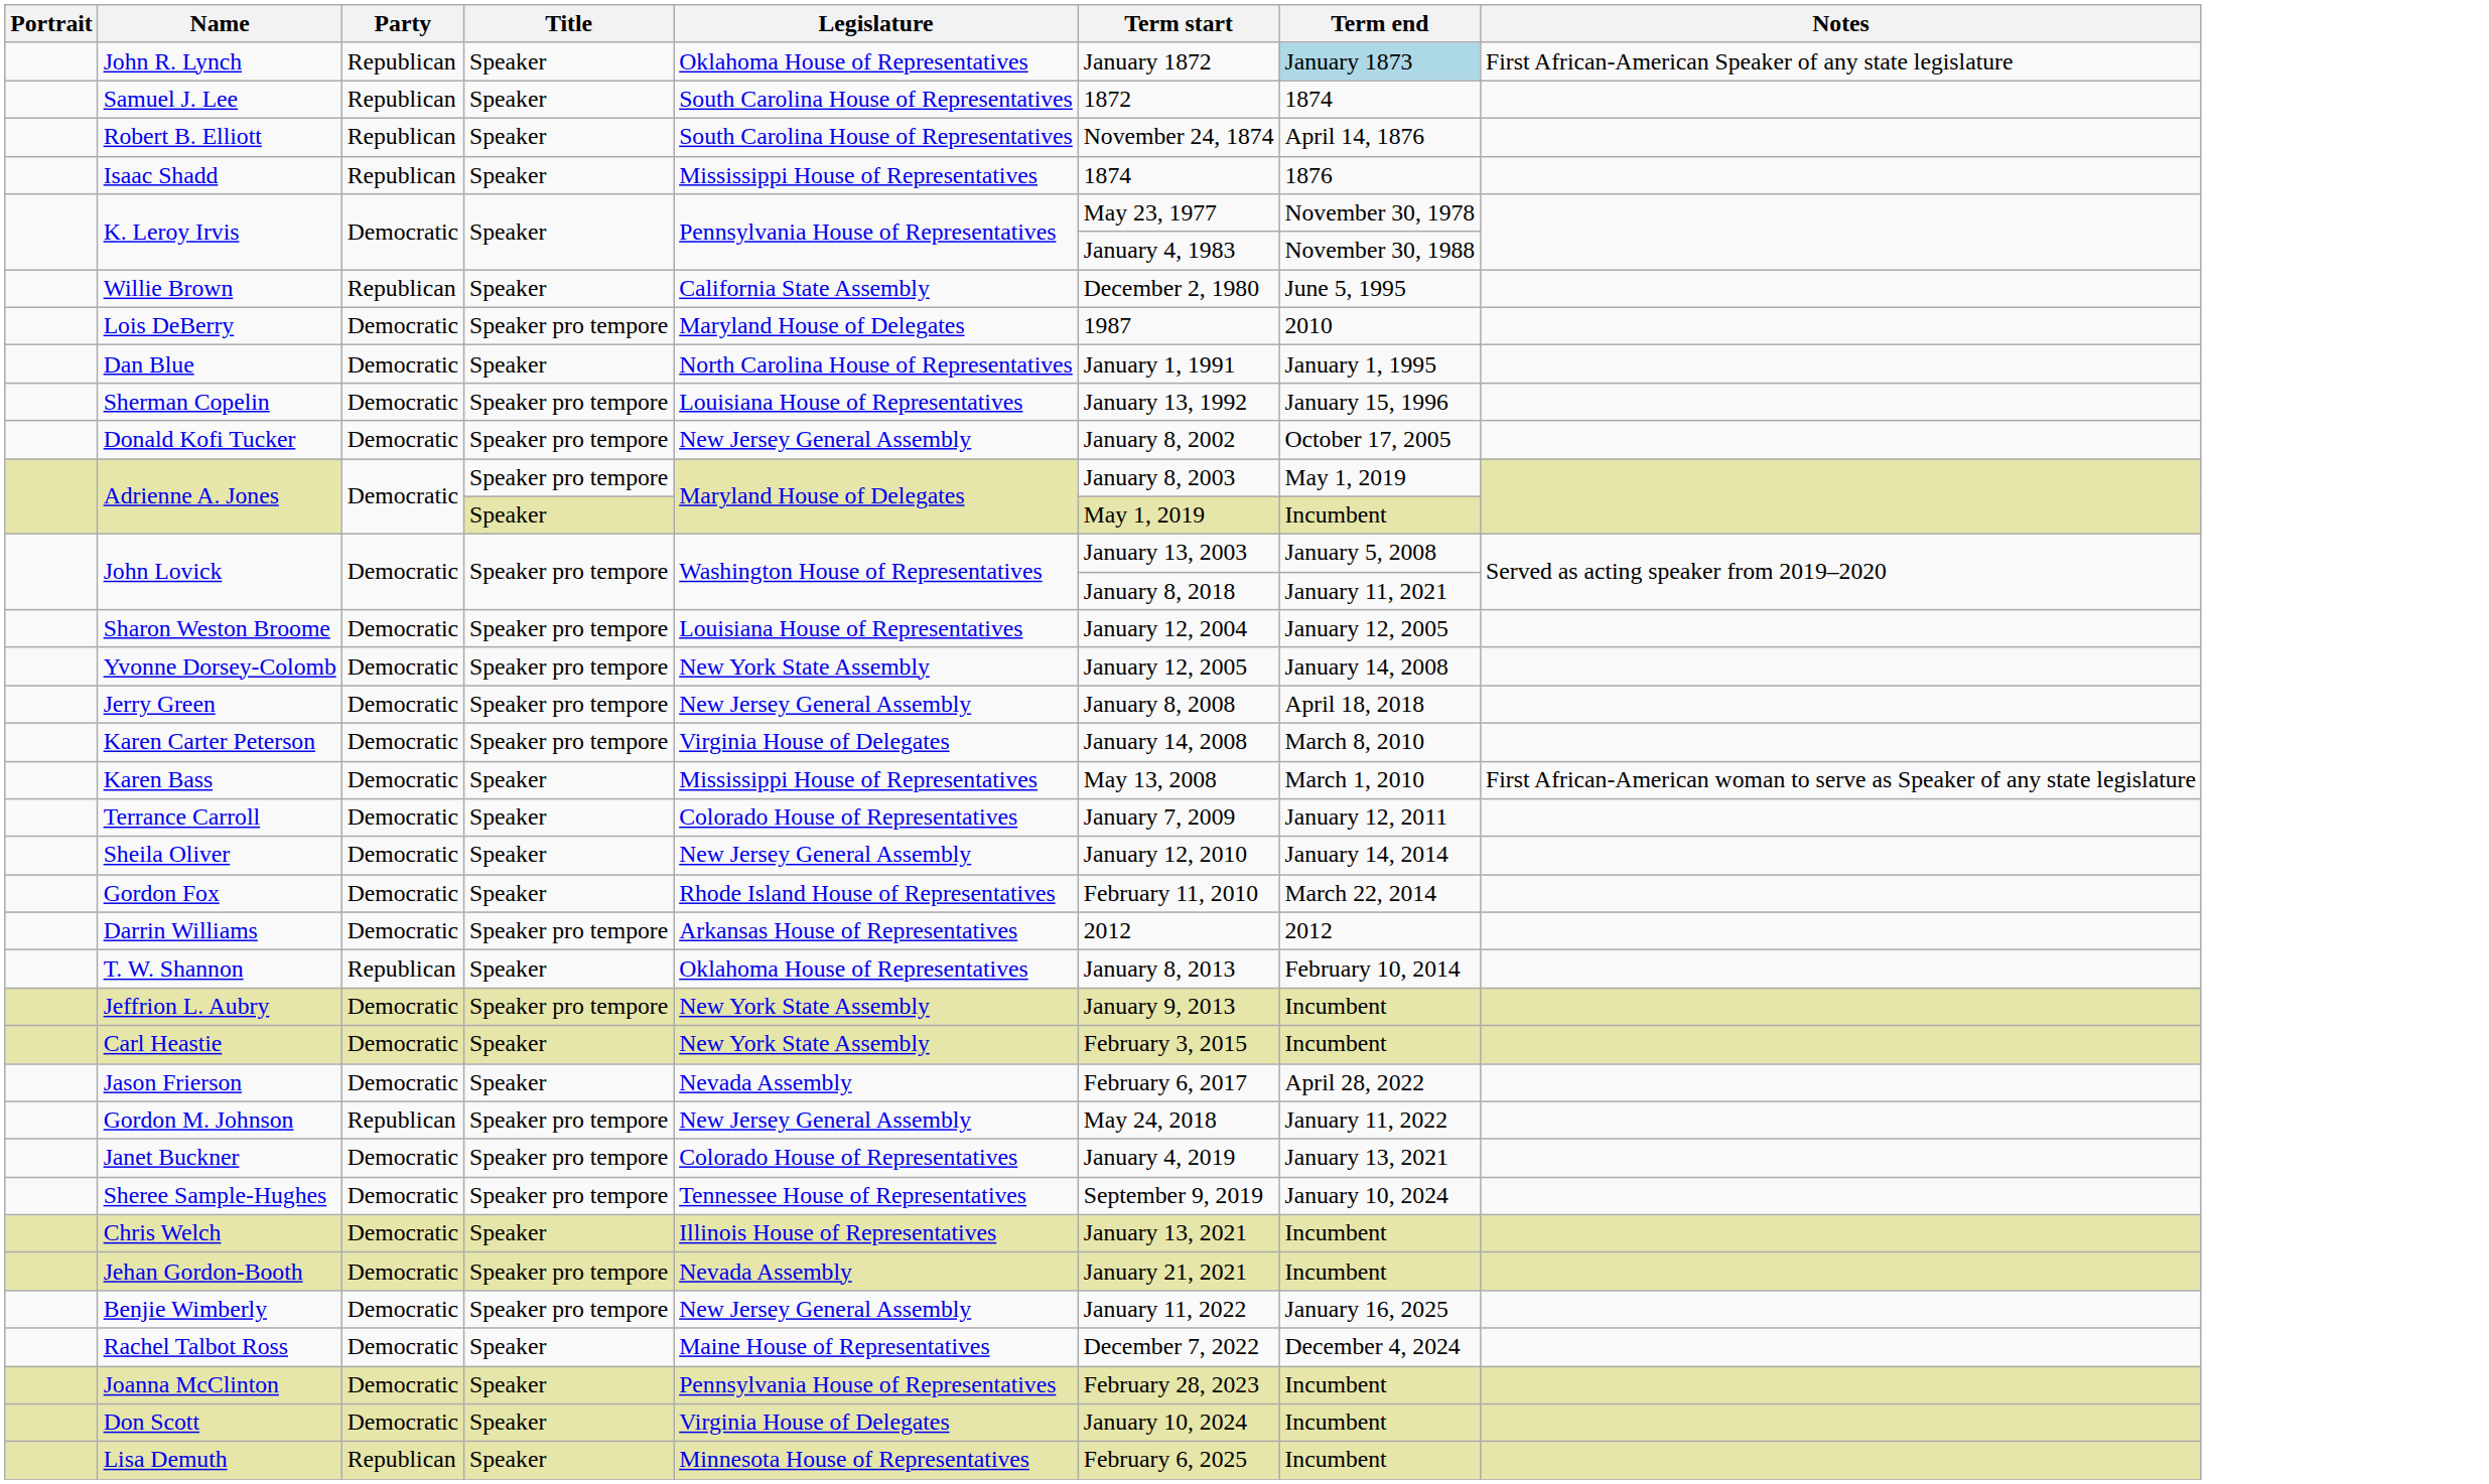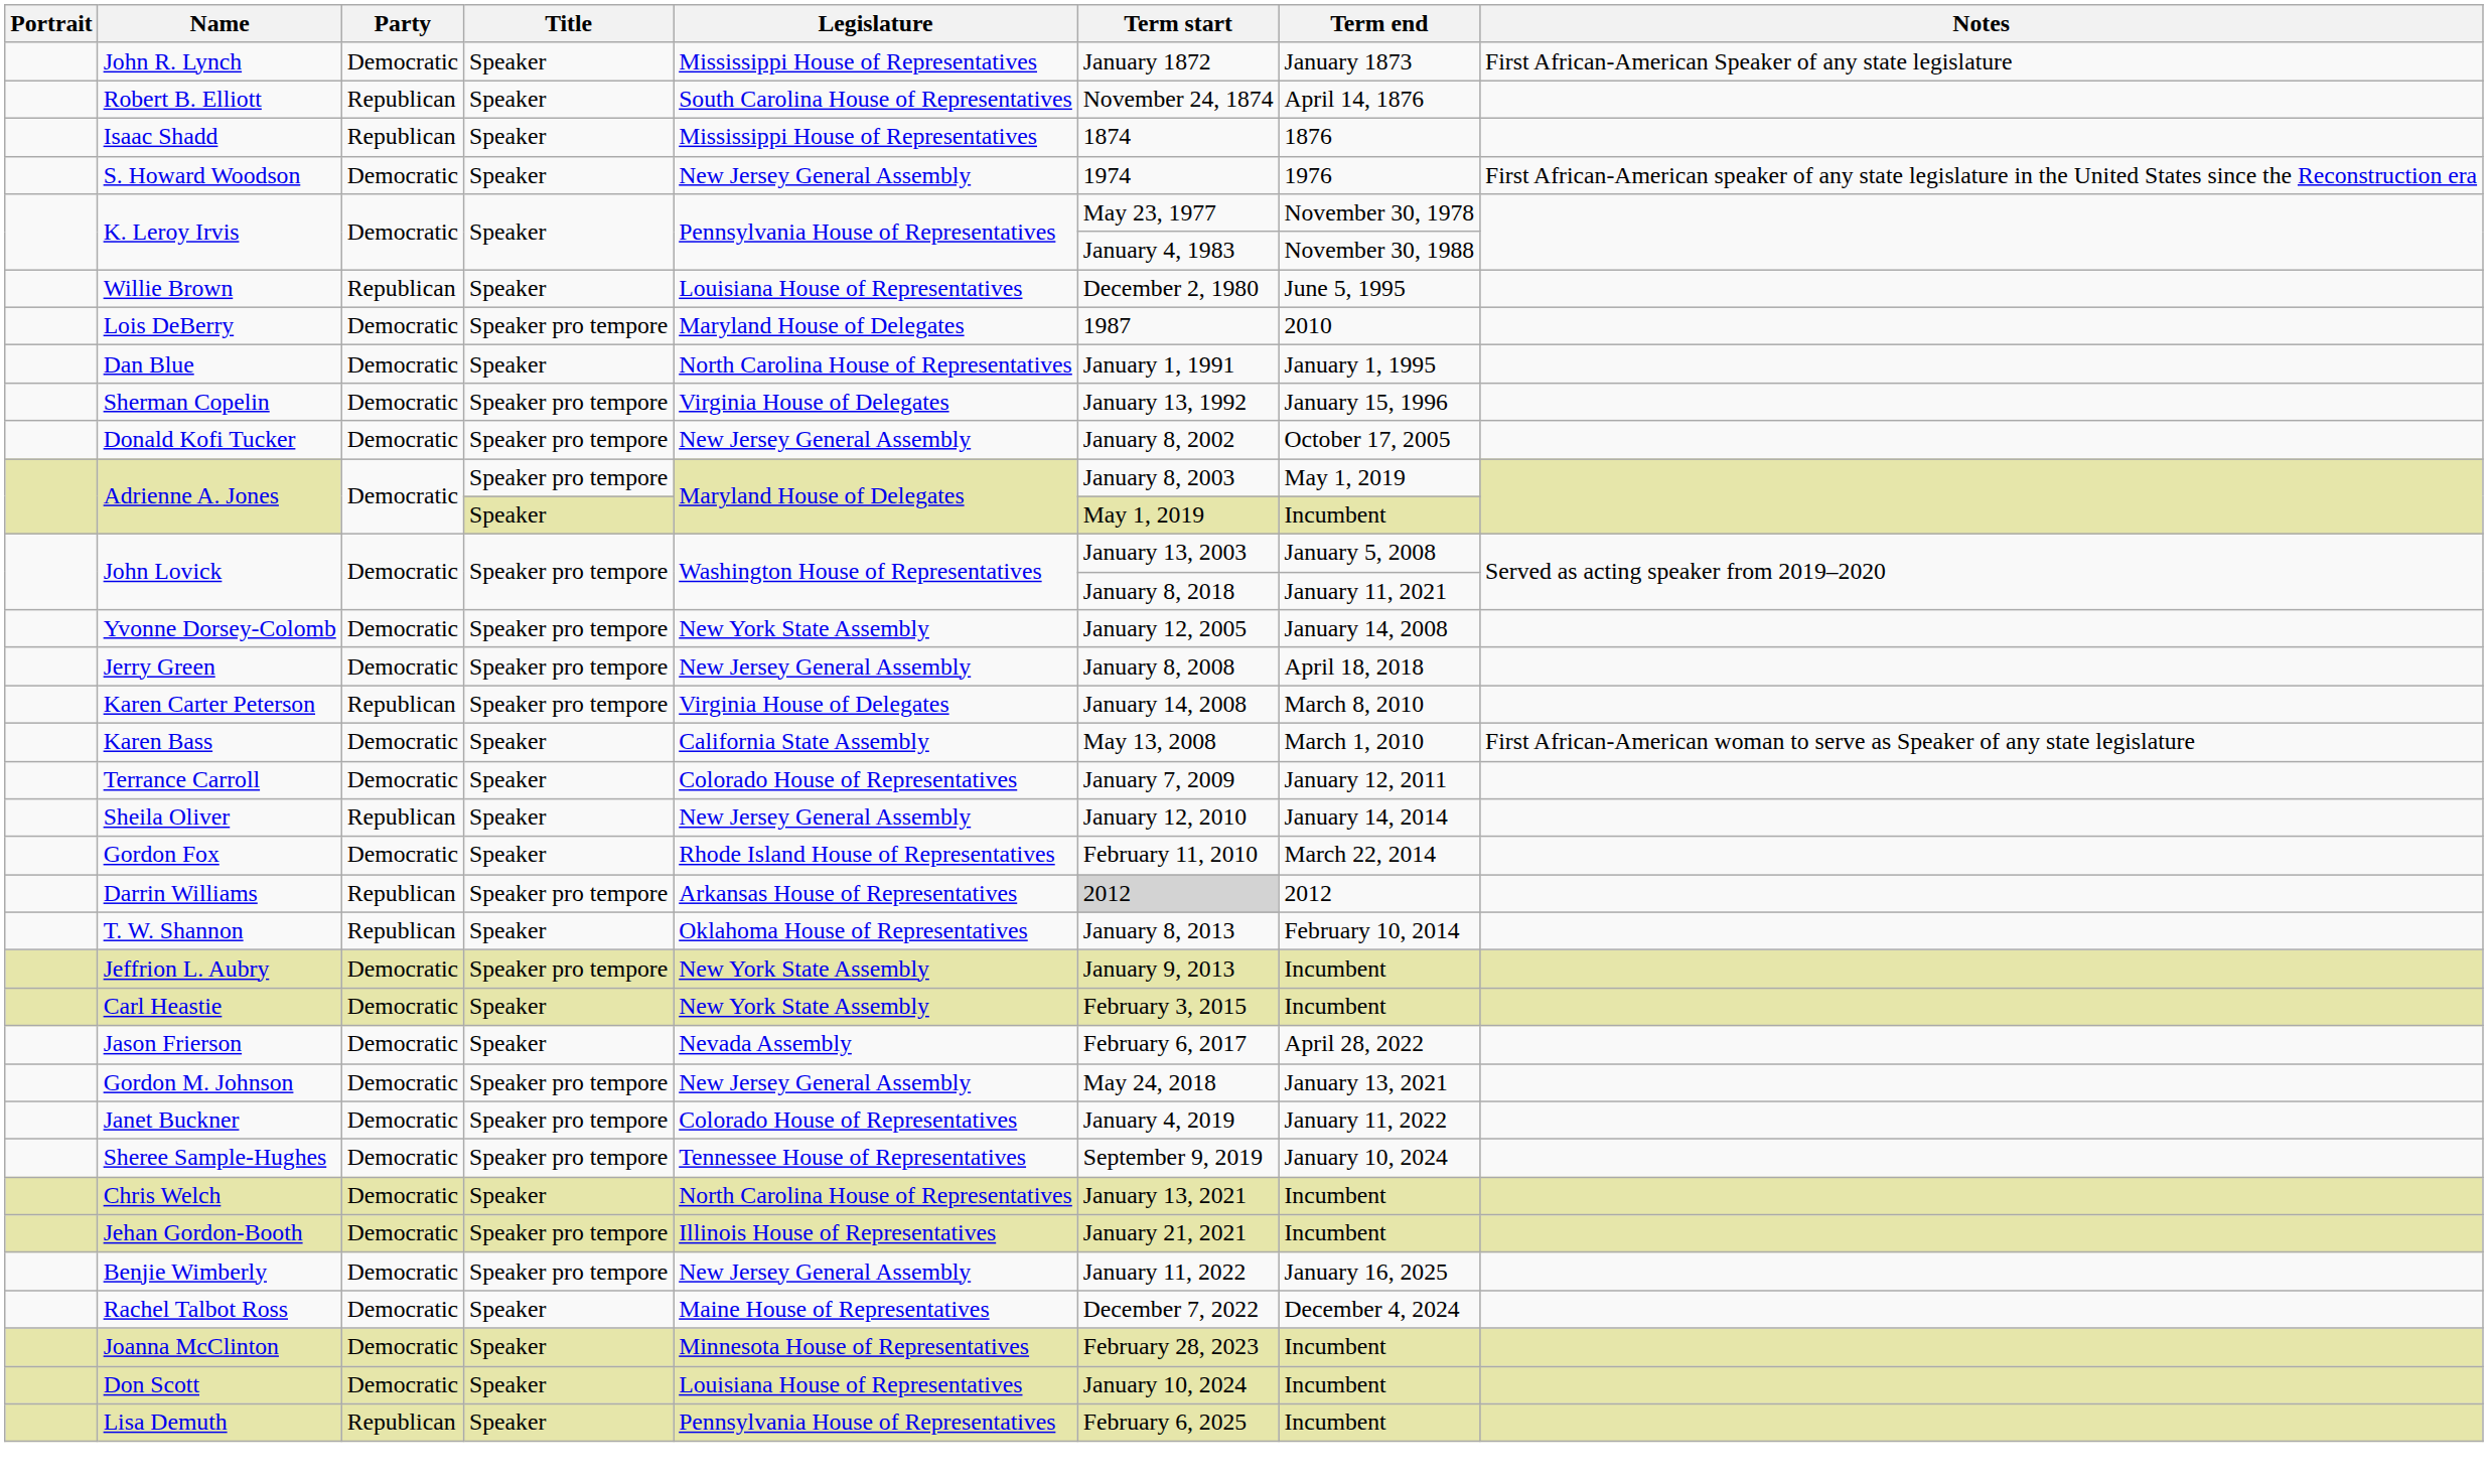John R. Lynch | Party: Republican -> Democratic
John R. Lynch | Legislature: Oklahoma House of Representatives -> Mississippi House of Representatives
John R. Lynch | Term end: lightblue background -> no background
- row: Samuel J. Lee | Republican | Speaker | South Carolina House of Representatives | 1872 | 1874
+ row: S. Howard Woodson | Democratic | Speaker | New Jersey General Assembly | 1974 | 1976 | First African-American speaker of any state legislature in the United States since the Reconstruction era
Willie Brown | Legislature: California State Assembly -> Louisiana House of Representatives
Sherman Copelin | Legislature: Louisiana House of Representatives -> Virginia House of Delegates
- row: Sharon Weston Broome | Democratic | Speaker pro tempore | Louisiana House of Representatives | January 12, 2004 | January 12, 2005
Karen Carter Peterson | Party: Democratic -> Republican
Karen Bass | Legislature: Mississippi House of Representatives -> California State Assembly
Sheila Oliver | Party: Democratic -> Republican
Darrin Williams | Party: Democratic -> Republican
Darrin Williams | Term start: no background -> lightgrey background
Gordon M. Johnson | Party: Republican -> Democratic
Gordon M. Johnson | Term end: January 11, 2022 -> January 13, 2021
Janet Buckner | Term end: January 13, 2021 -> January 11, 2022
Chris Welch | Legislature: Illinois House of Representatives -> North Carolina House of Representatives
Jehan Gordon-Booth | Legislature: Nevada Assembly -> Illinois House of Representatives
Joanna McClinton | Legislature: Pennsylvania House of Representatives -> Minnesota House of Representatives
Don Scott | Legislature: Virginia House of Delegates -> Louisiana House of Representatives
Lisa Demuth | Legislature: Minnesota House of Representatives -> Pennsylvania House of Representatives
